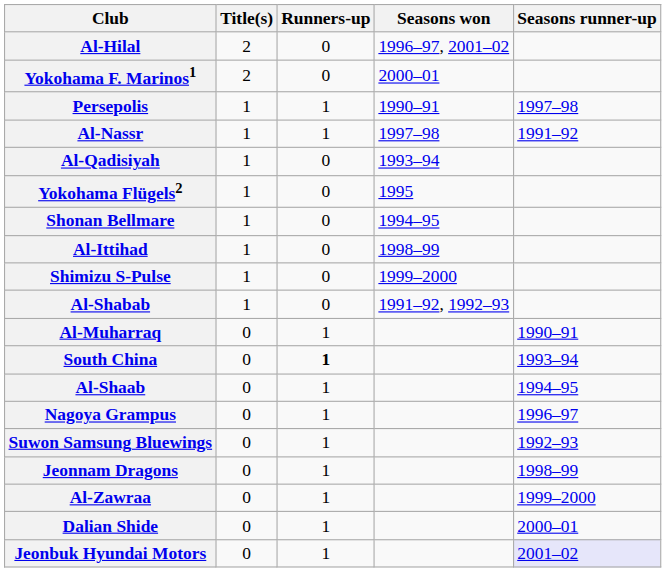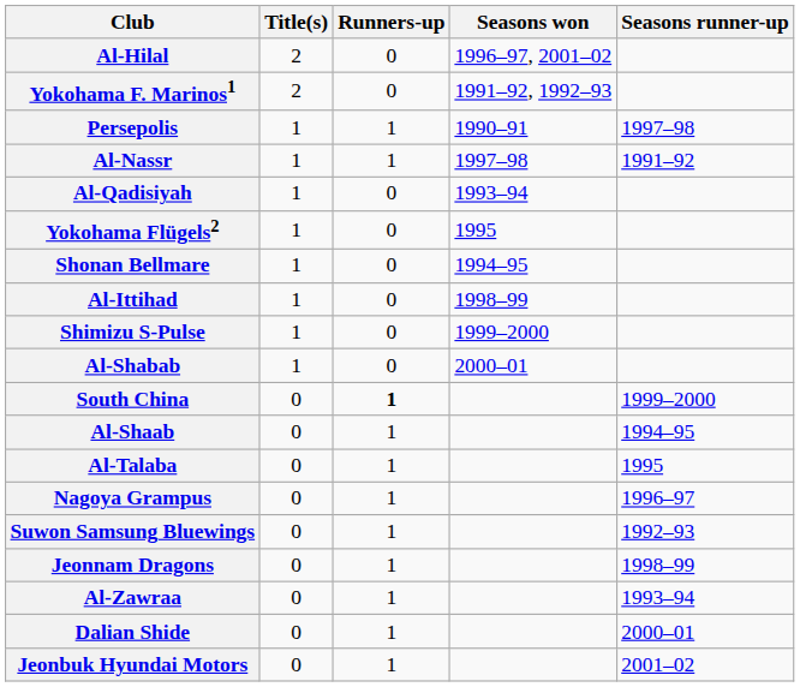Yokohama F. Marinos1 | Seasons won: 2000–01 -> 1991–92, 1992–93
Al-Shabab | Seasons won: 1991–92, 1992–93 -> 2000–01
- row: Al-Muharraq | 0 | 1 | 1990–91
South China | Seasons runner-up: 1993–94 -> 1999–2000
+ row: Al-Talaba | 0 | 1 | 1995
Al-Zawraa | Seasons runner-up: 1999–2000 -> 1993–94
Jeonbuk Hyundai Motors | Seasons runner-up: lavender background -> no background
